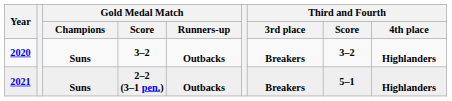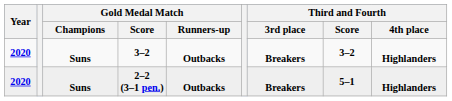2–2 (3–1 pen.) | Year: 2021 -> 2020
